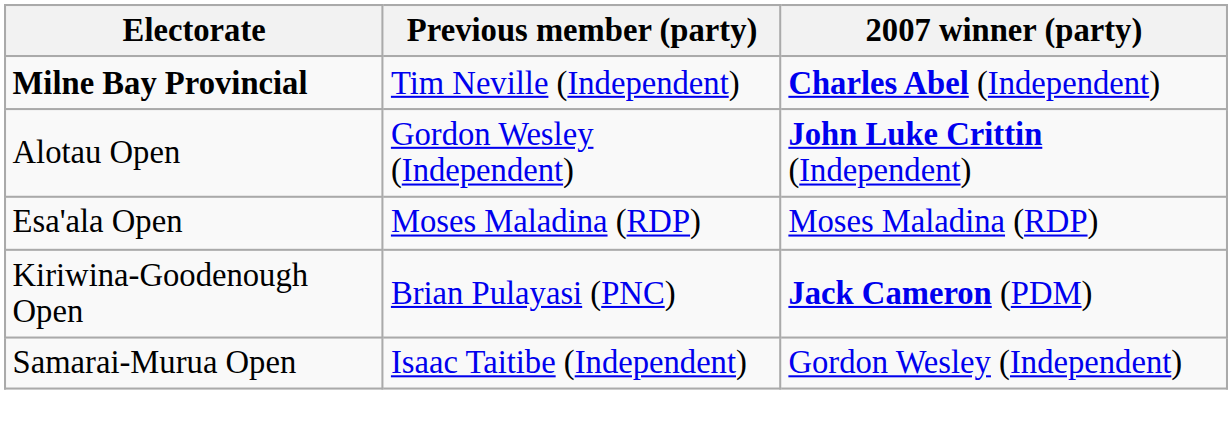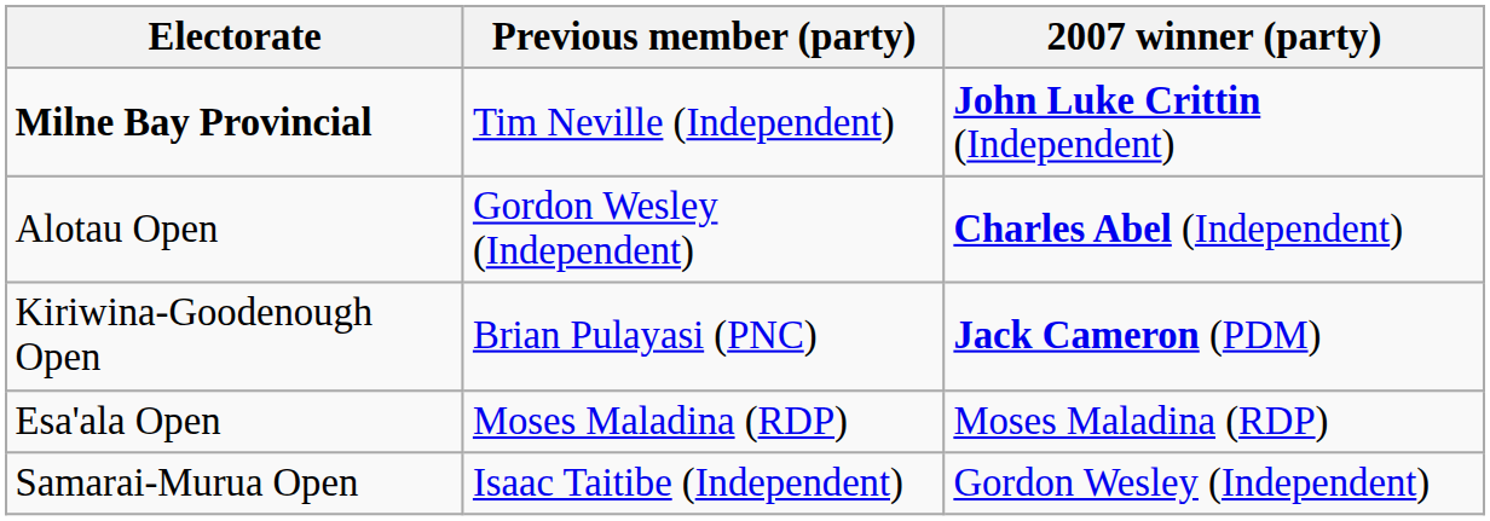Milne Bay Provincial | 2007 winner (party): Charles Abel (Independent) -> John Luke Crittin (Independent)
Alotau Open | 2007 winner (party): John Luke Crittin (Independent) -> Charles Abel (Independent)
rows swapped: Esa'ala Open <-> Kiriwina-Goodenough Open
